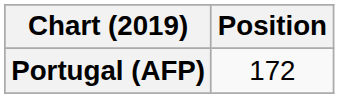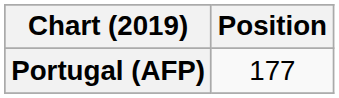Portugal (AFP) | Position: 172 -> 177
